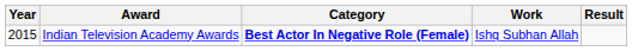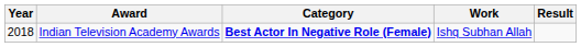Indian Television Academy Awards | Year: 2015 -> 2018
